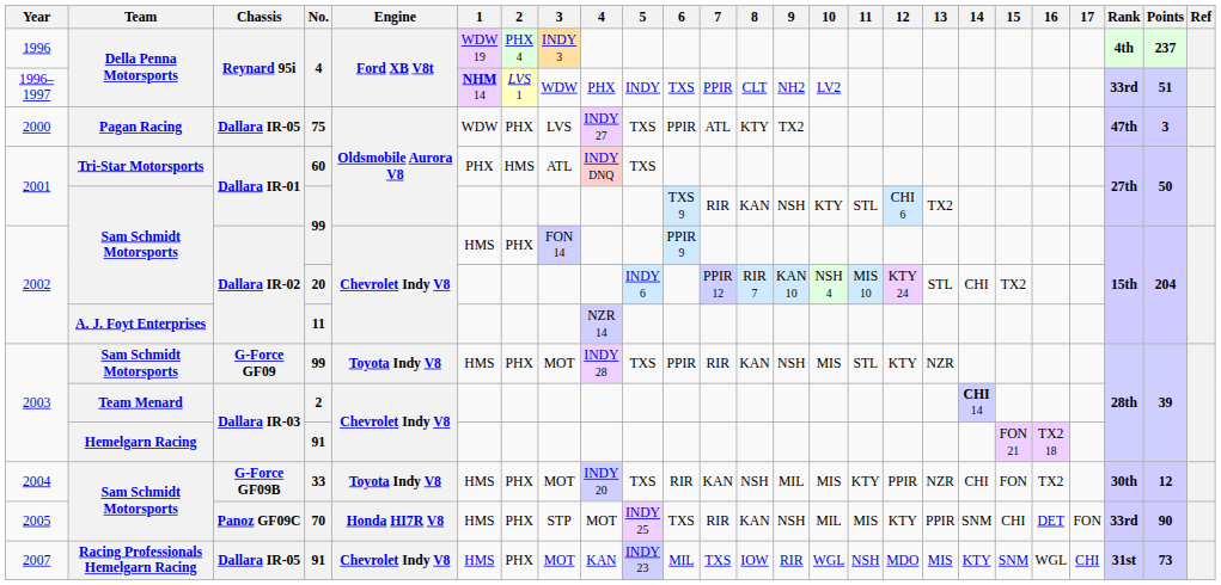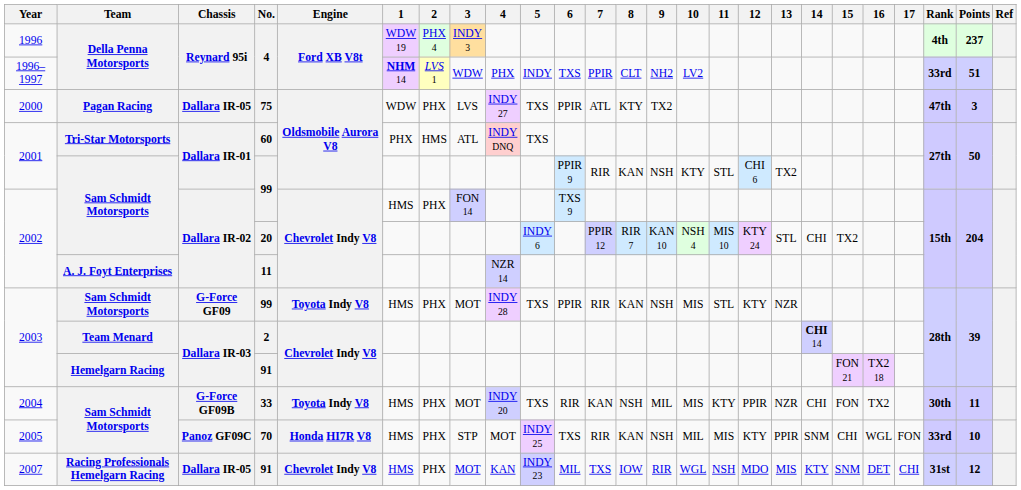2001 / 99 | 6: TXS 9 -> PPIR 9
2002 / 99 | 6: PPIR 9 -> TXS 9
33 | Points: 12 -> 11
70 | 16: DET -> WGL
70 | Points: 90 -> 10
2007 / 91 | 16: WGL -> DET
2007 / 91 | Points: 73 -> 12
